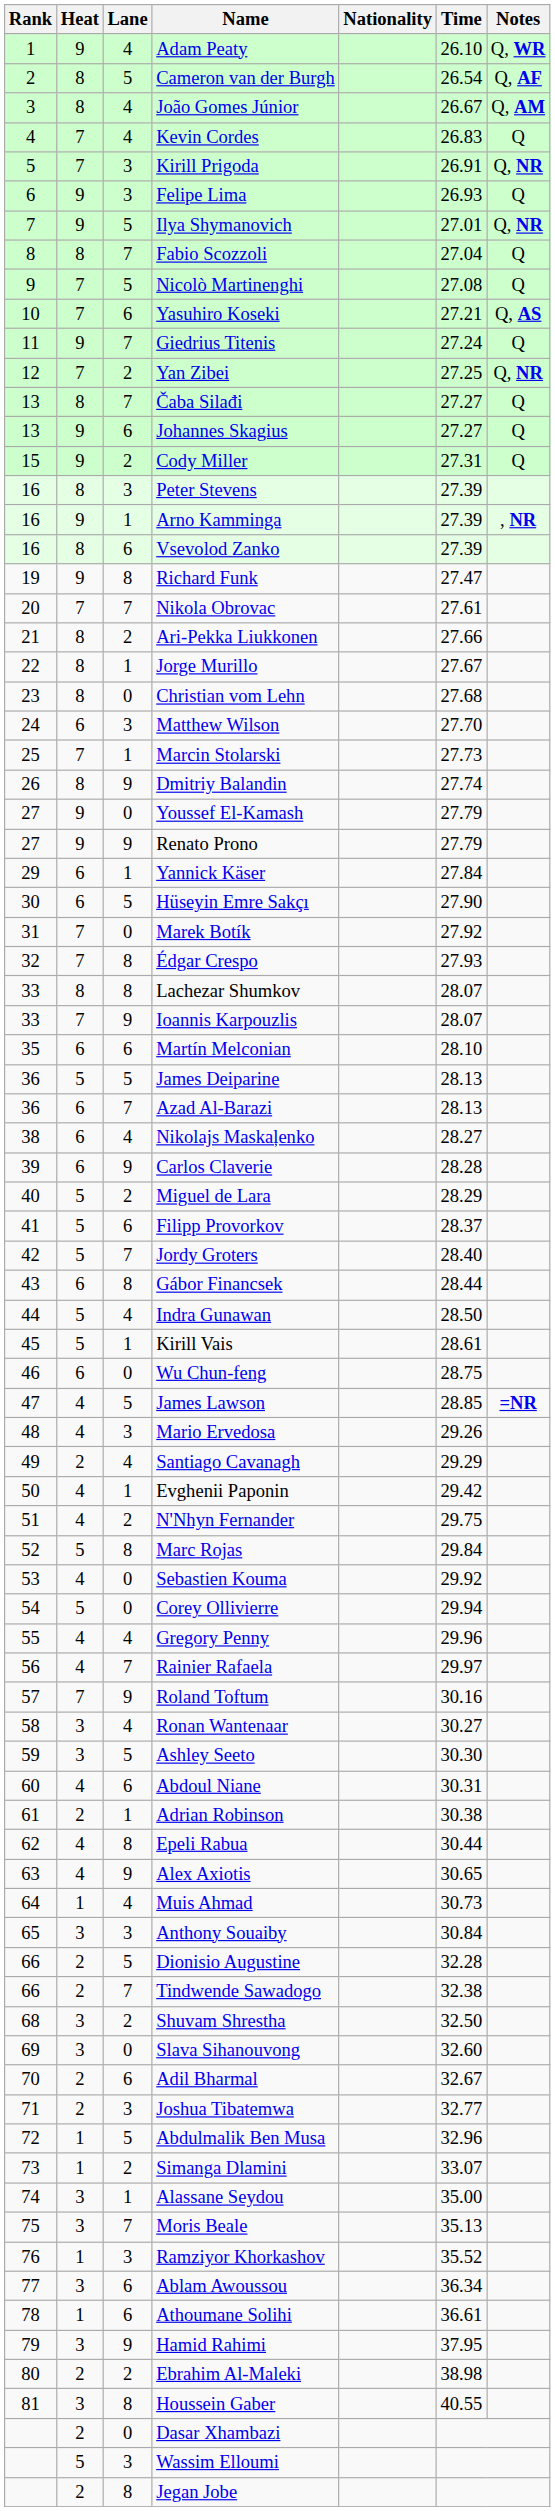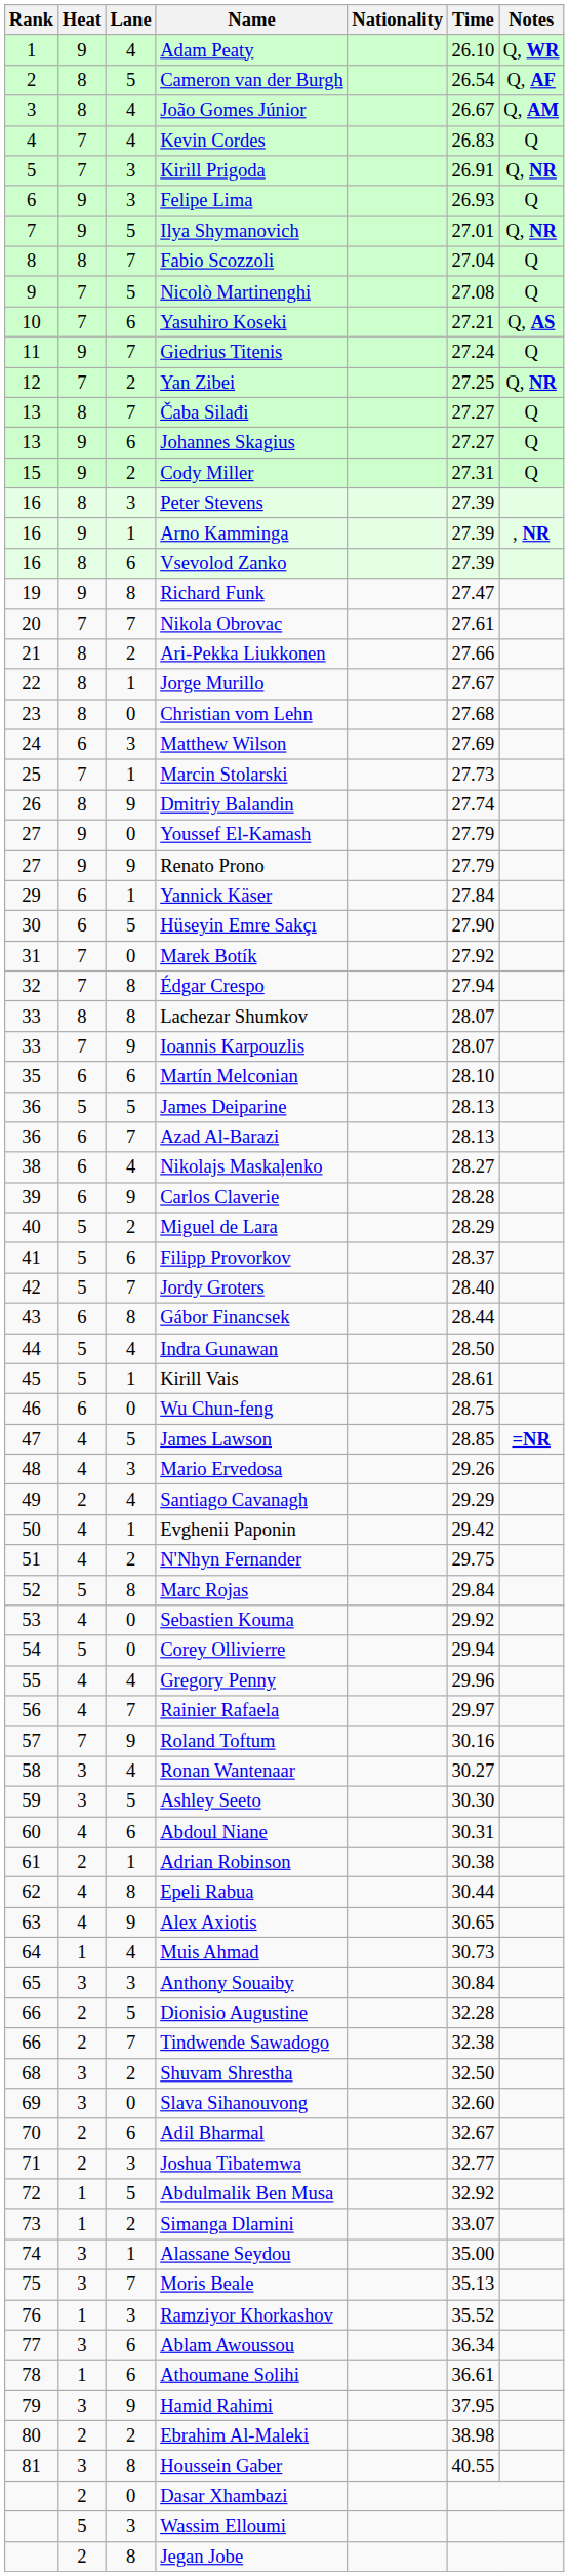Matthew Wilson | Time: 27.70 -> 27.69
Édgar Crespo | Time: 27.93 -> 27.94
Abdulmalik Ben Musa | Time: 32.96 -> 32.92
